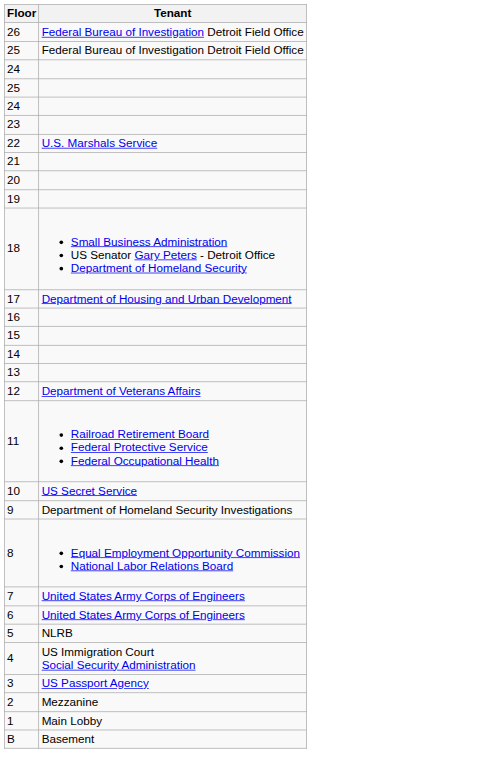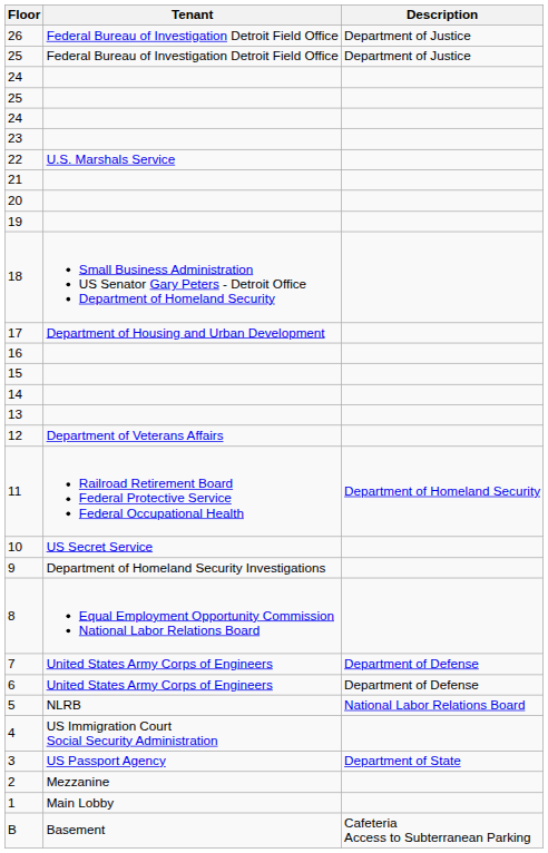+ column: Description | Department of Justice | Department of Justice | Department of Homeland Security | Department of Defense | Department of Defense | National Labor Relations Board | Department of State | Cafeteria Access to Subterranean Parking
